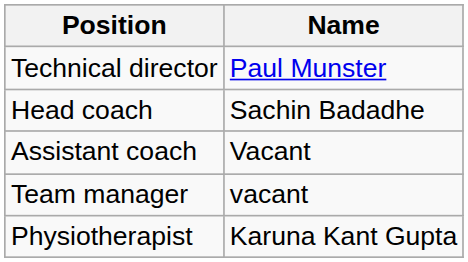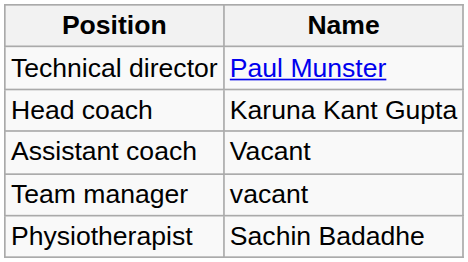Head coach | Name: Sachin Badadhe -> Karuna Kant Gupta
Physiotherapist | Name: Karuna Kant Gupta -> Sachin Badadhe
